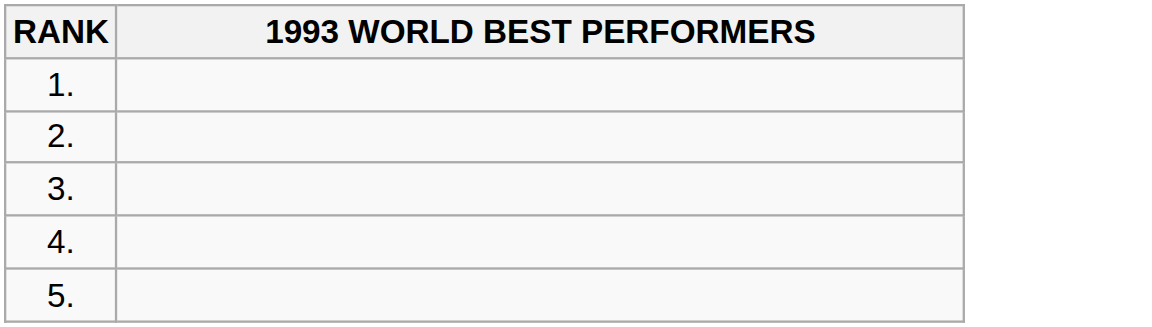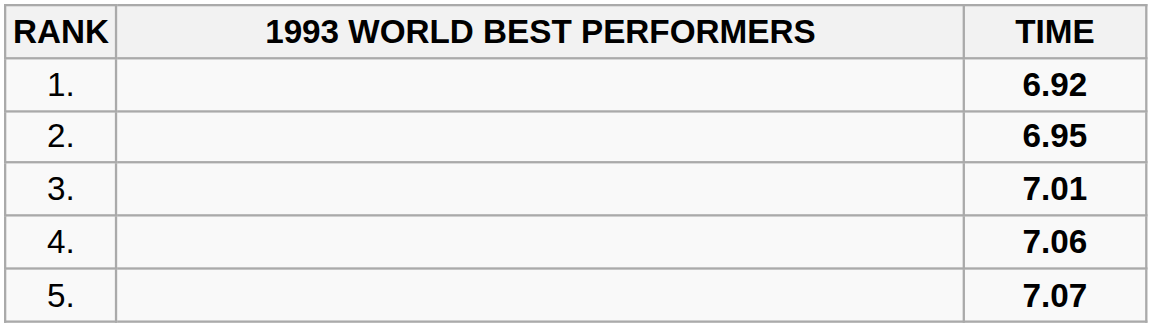+ column: TIME | 6.92 | 6.95 | 7.01 | 7.06 | 7.07
